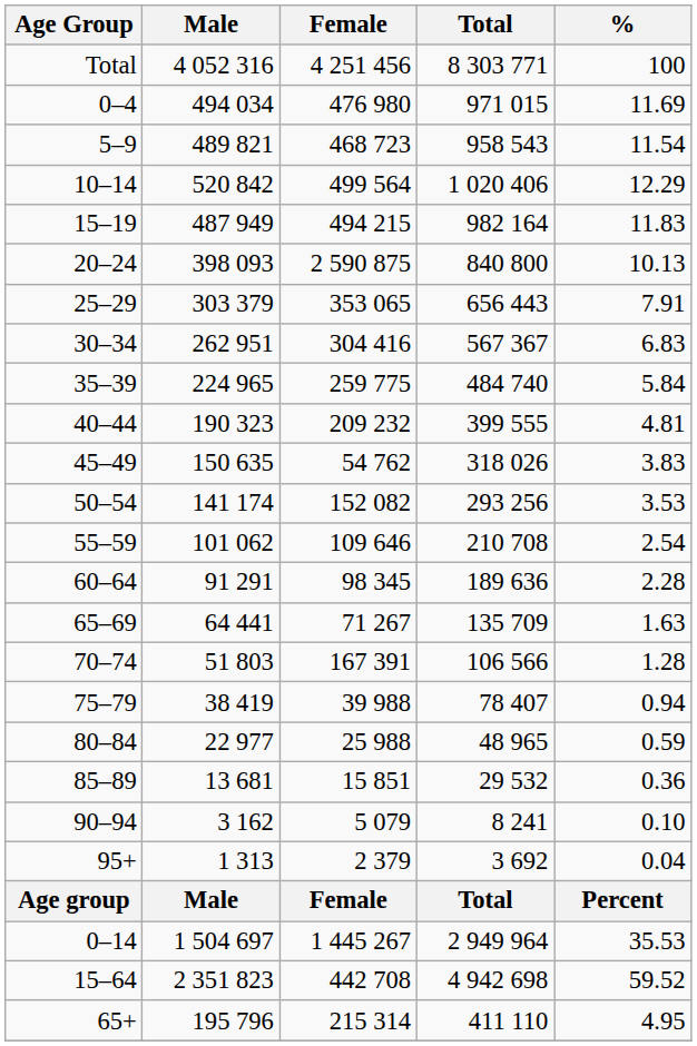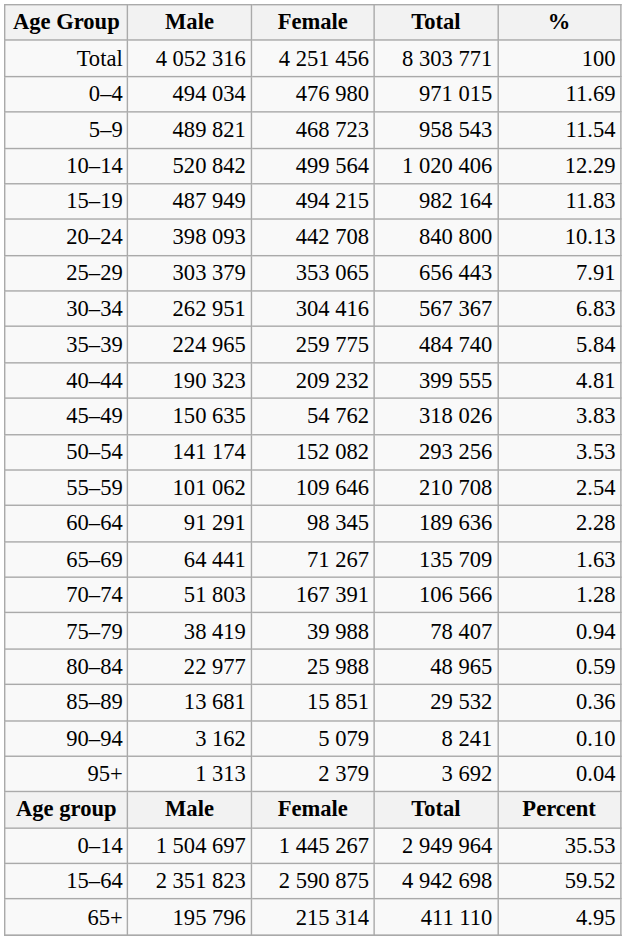20–24 | Female: 2 590 875 -> 442 708
15–64 | Female: 442 708 -> 2 590 875
